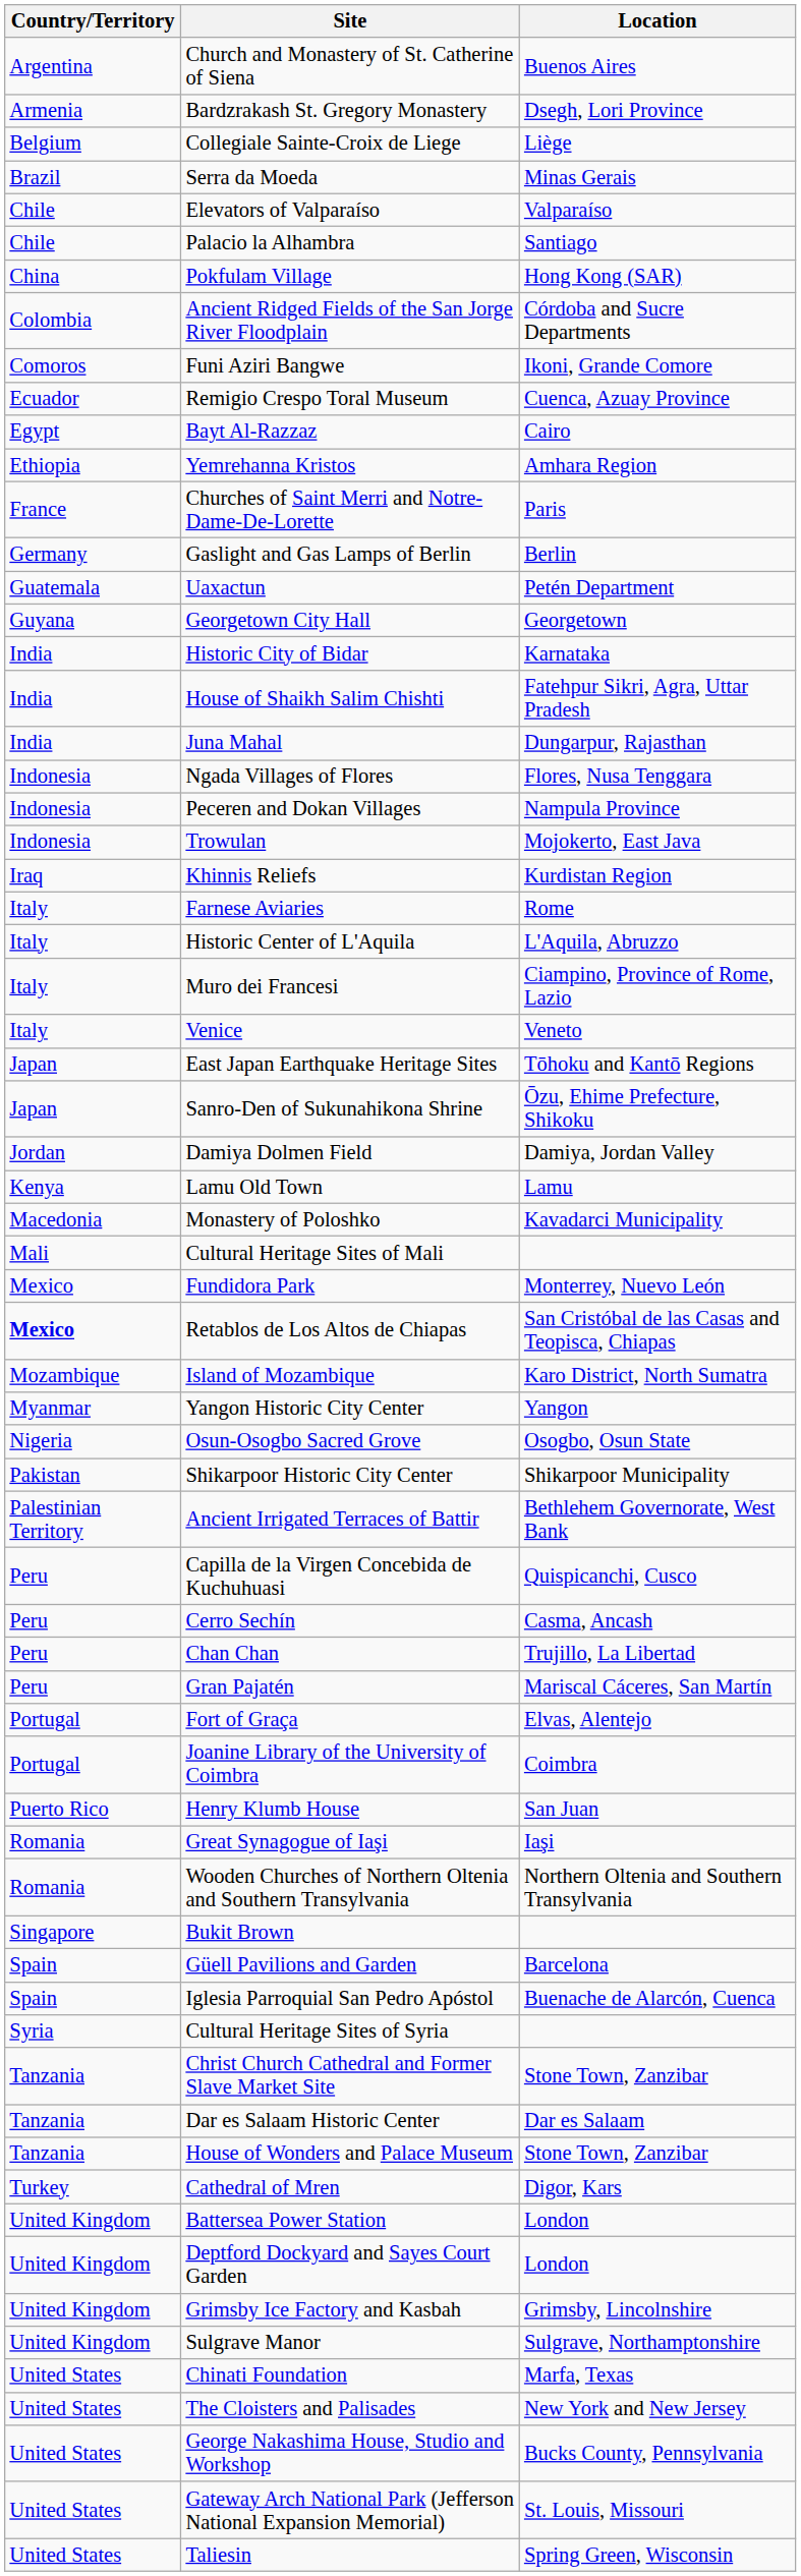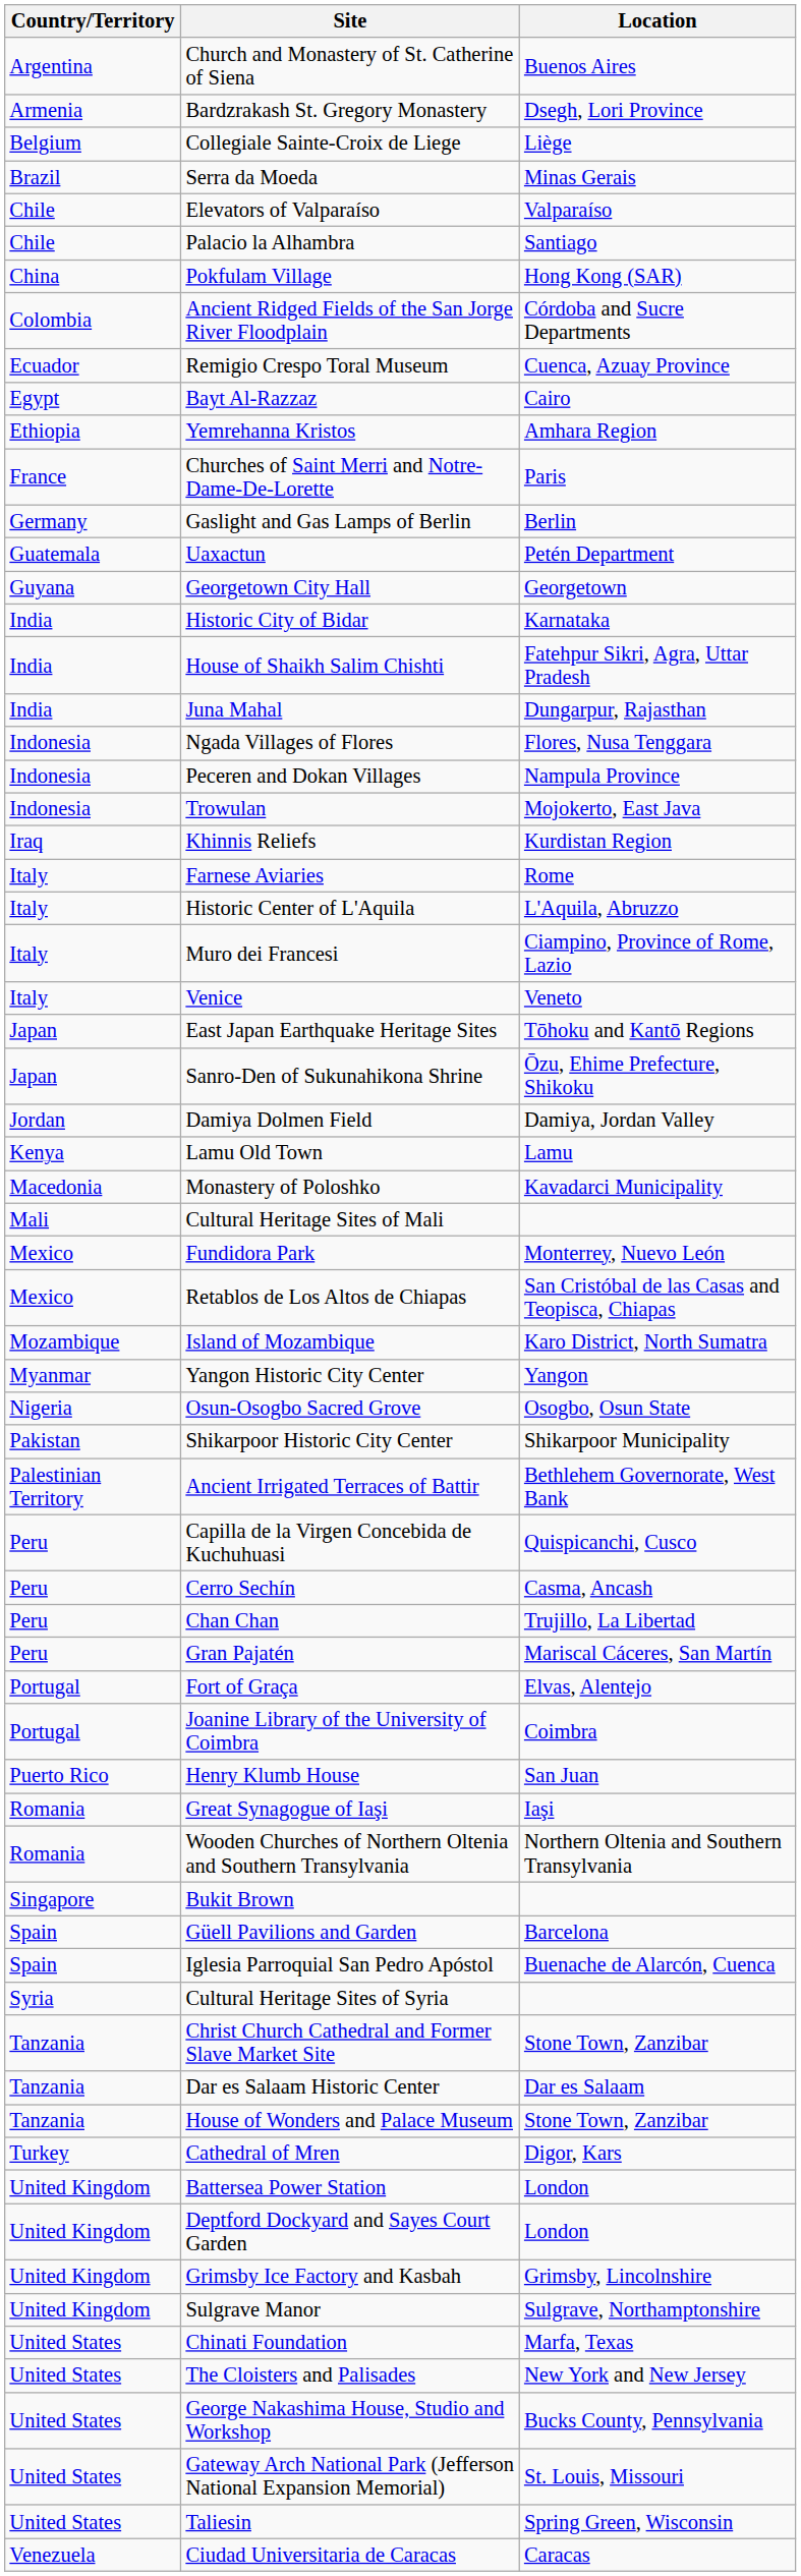- row: Comoros | Funi Aziri Bangwe | Ikoni, Grande Comore
Retablos de Los Altos de Chiapas | Country/Territory: bold -> normal
+ row: Venezuela | Ciudad Universitaria de Caracas | Caracas
